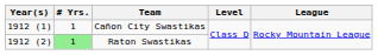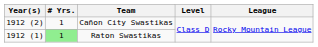Cañon City Swastikas | Year(s): 1912 (1) -> 1912 (2)
Raton Swastikas | Year(s): 1912 (2) -> 1912 (1)
